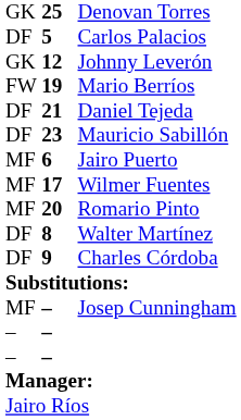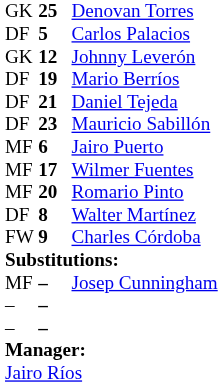Mario Berríos | column 1: FW -> DF
Charles Córdoba | column 1: DF -> FW
